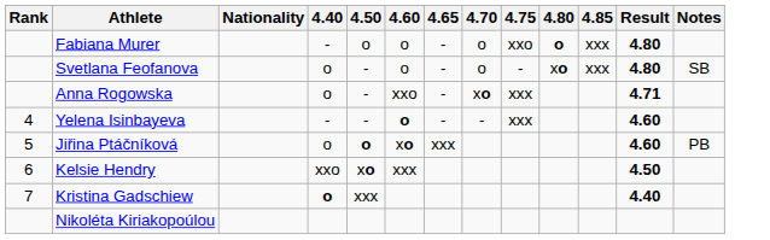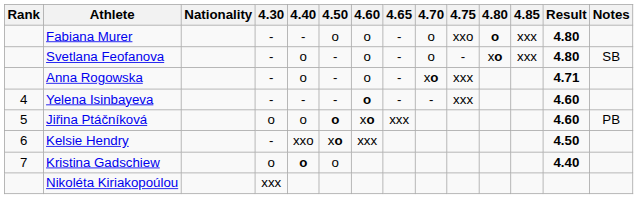+ column: 4.30 | - | - | - | - | o | - | o | xxx
Anna Rogowska | 4.60: xxo -> o
Kristina Gadschiew | 4.50: xxx -> o
